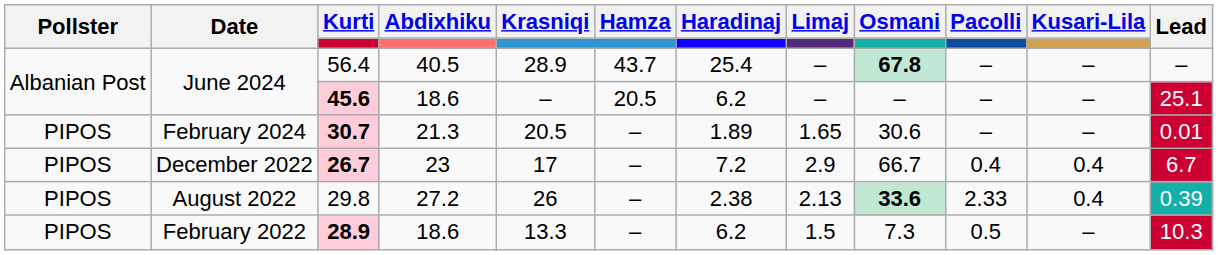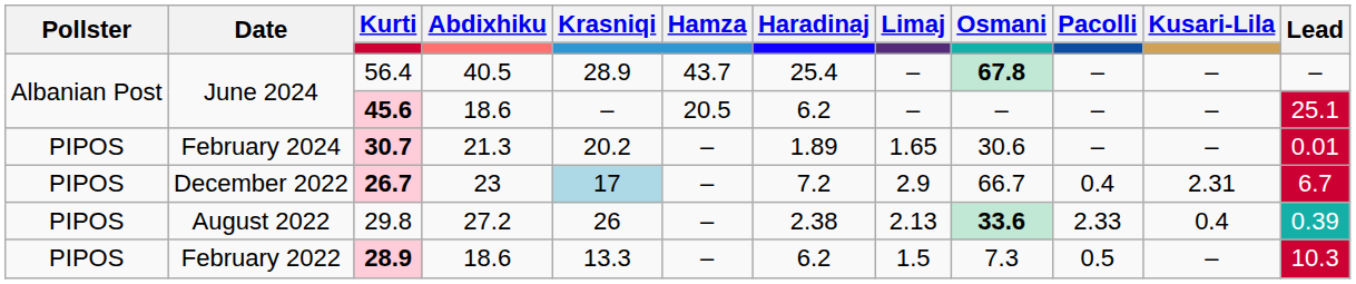30.7 | Krasniqi: 20.5 -> 20.2
26.7 | Krasniqi: no background -> lightblue background
26.7 | Kusari-Lila: 0.4 -> 2.31
